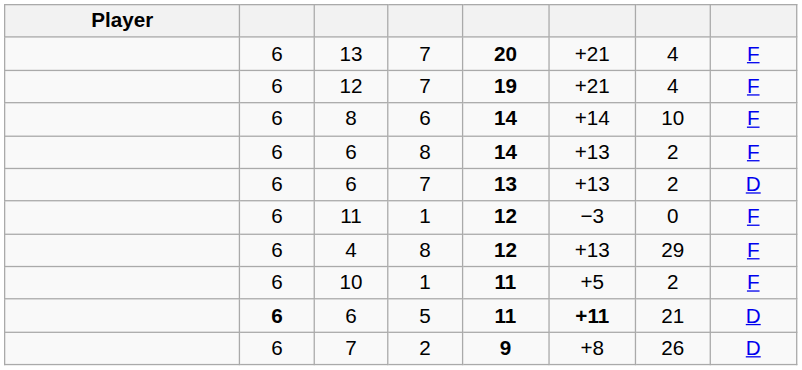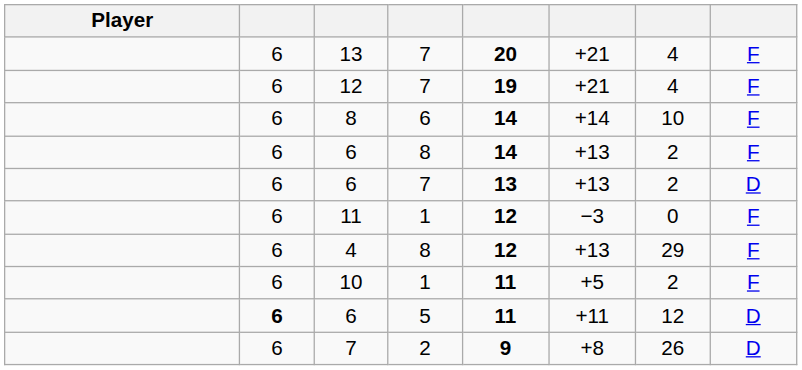6 / 5 | column 6: bold -> normal
6 / 5 | column 7: 21 -> 12
